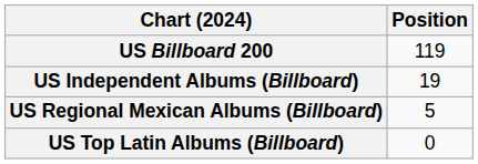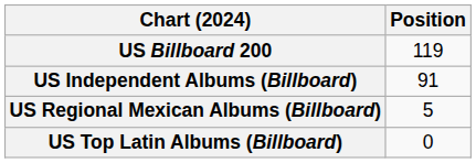US Independent Albums (Billboard) | Position: 19 -> 91
